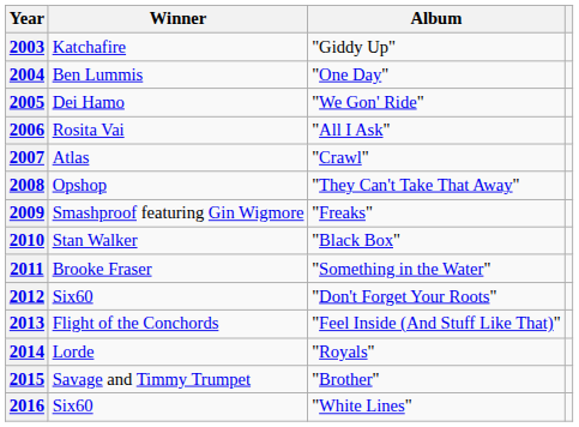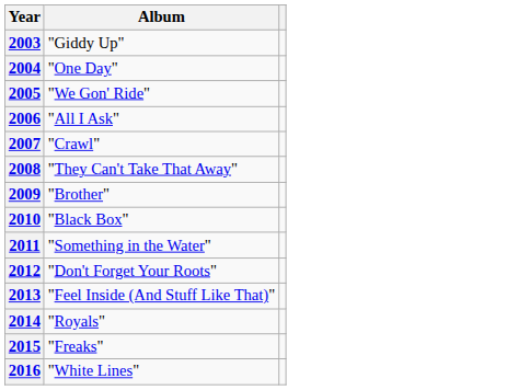- column: Winner | Katchafire | Ben Lummis | Dei Hamo | Rosita Vai | Atlas | Opshop | Smashproof featuring Gin Wigmore | Stan Walker | Brooke Fraser | Six60 | Flight of the Conchords | Lorde | Savage and Timmy Trumpet | Six60
2009 | Album: "Freaks" -> "Brother"
2015 | Album: "Brother" -> "Freaks"
